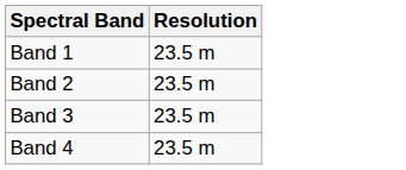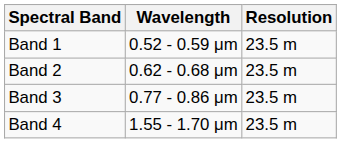+ column: Wavelength | 0.52 - 0.59 μm | 0.62 - 0.68 μm | 0.77 - 0.86 μm | 1.55 - 1.70 μm
